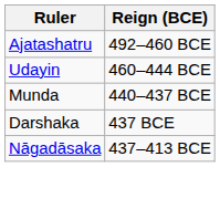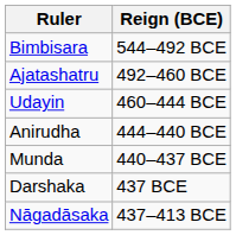+ row: Bimbisara | 544–492 BCE
+ row: Anirudha | 444–440 BCE
